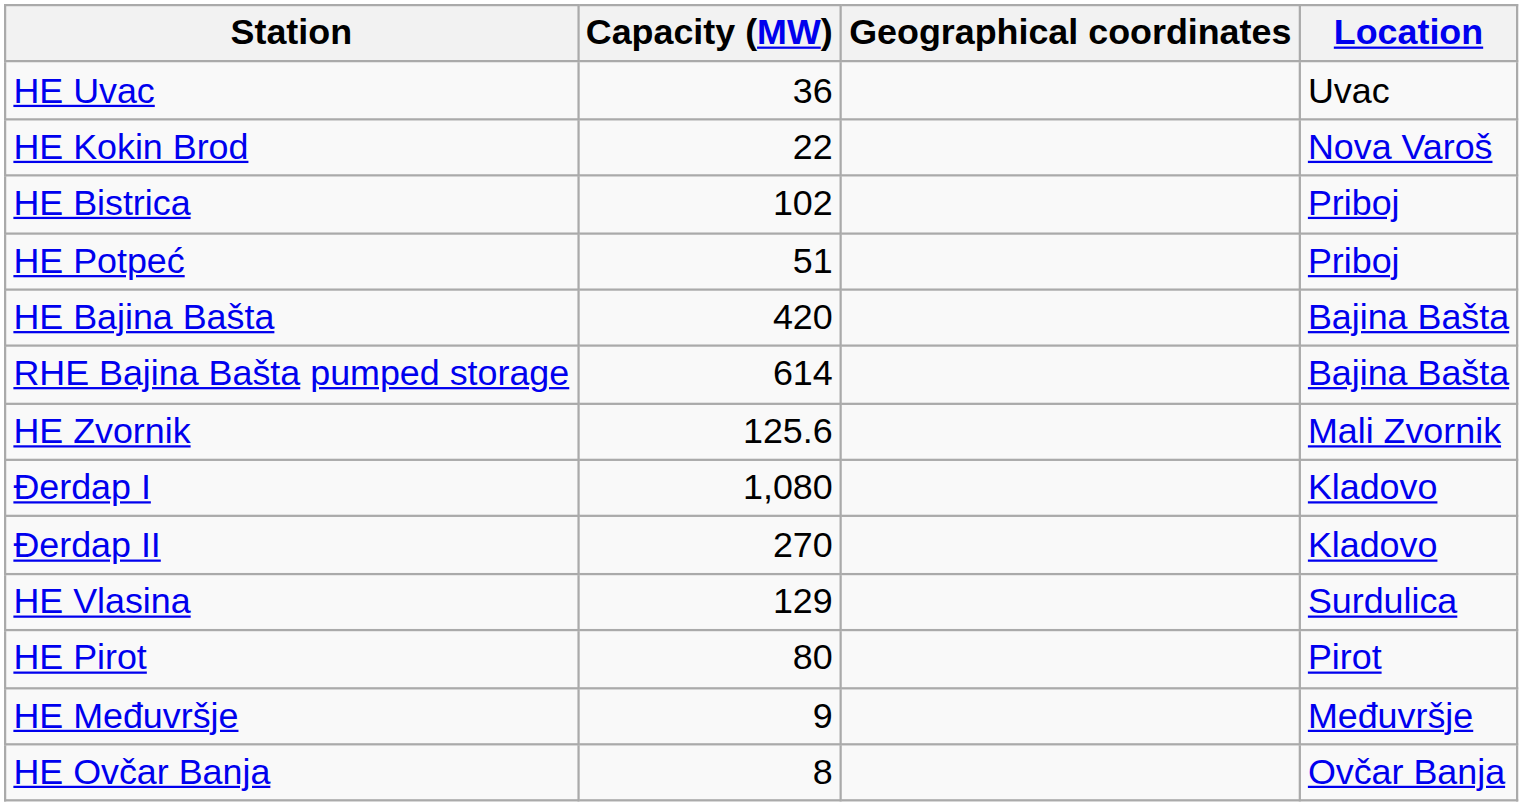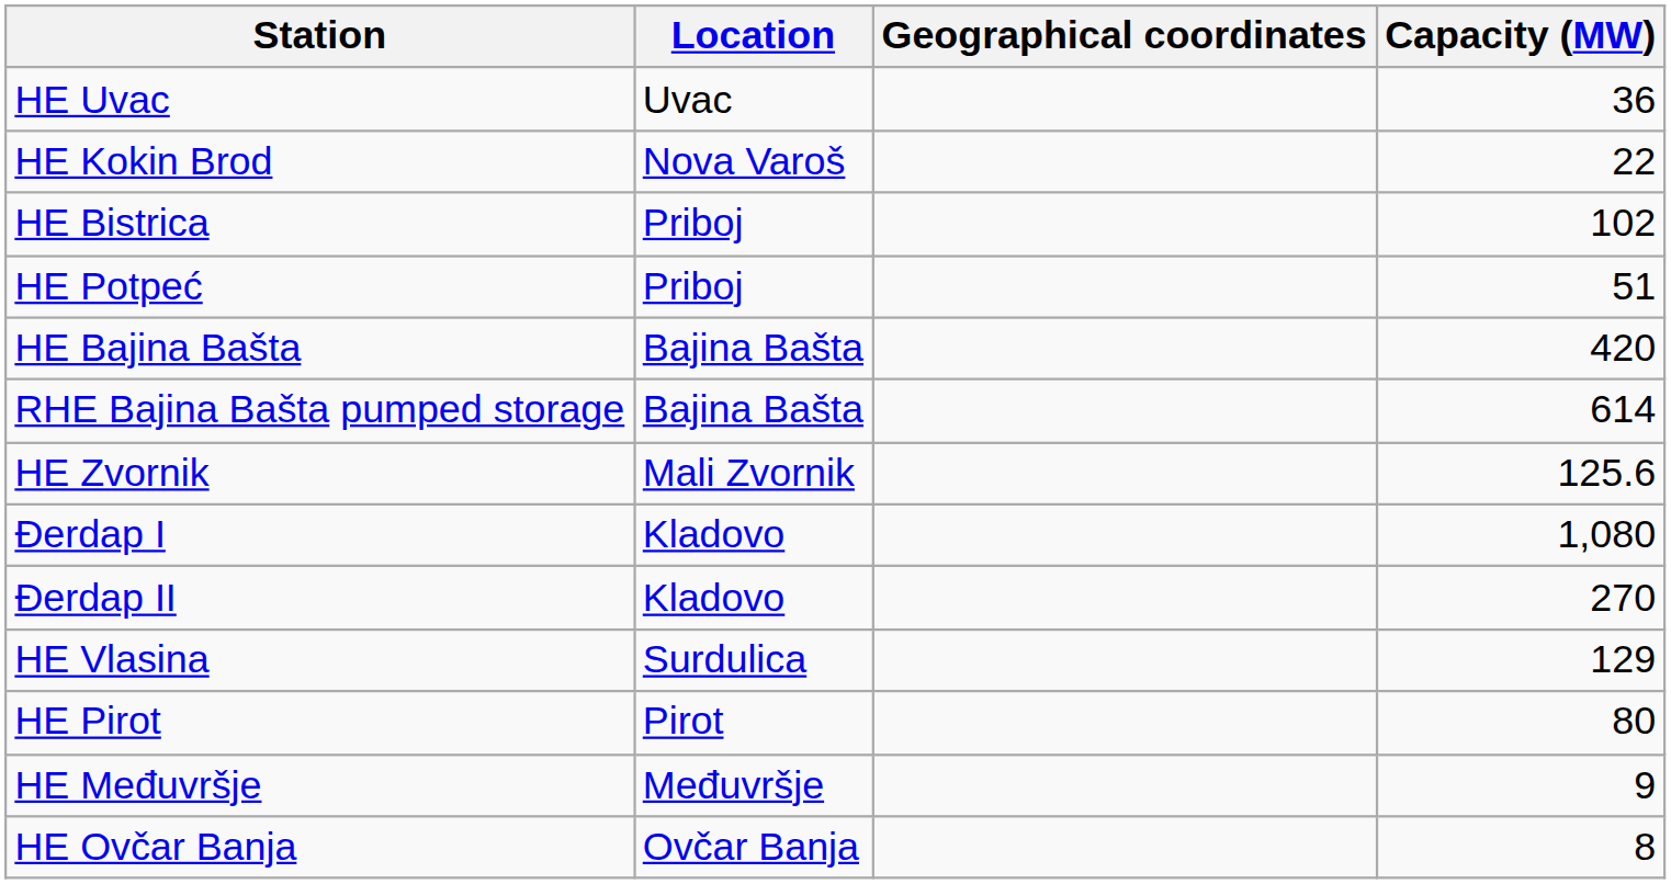columns swapped: Location <-> Capacity (MW)
